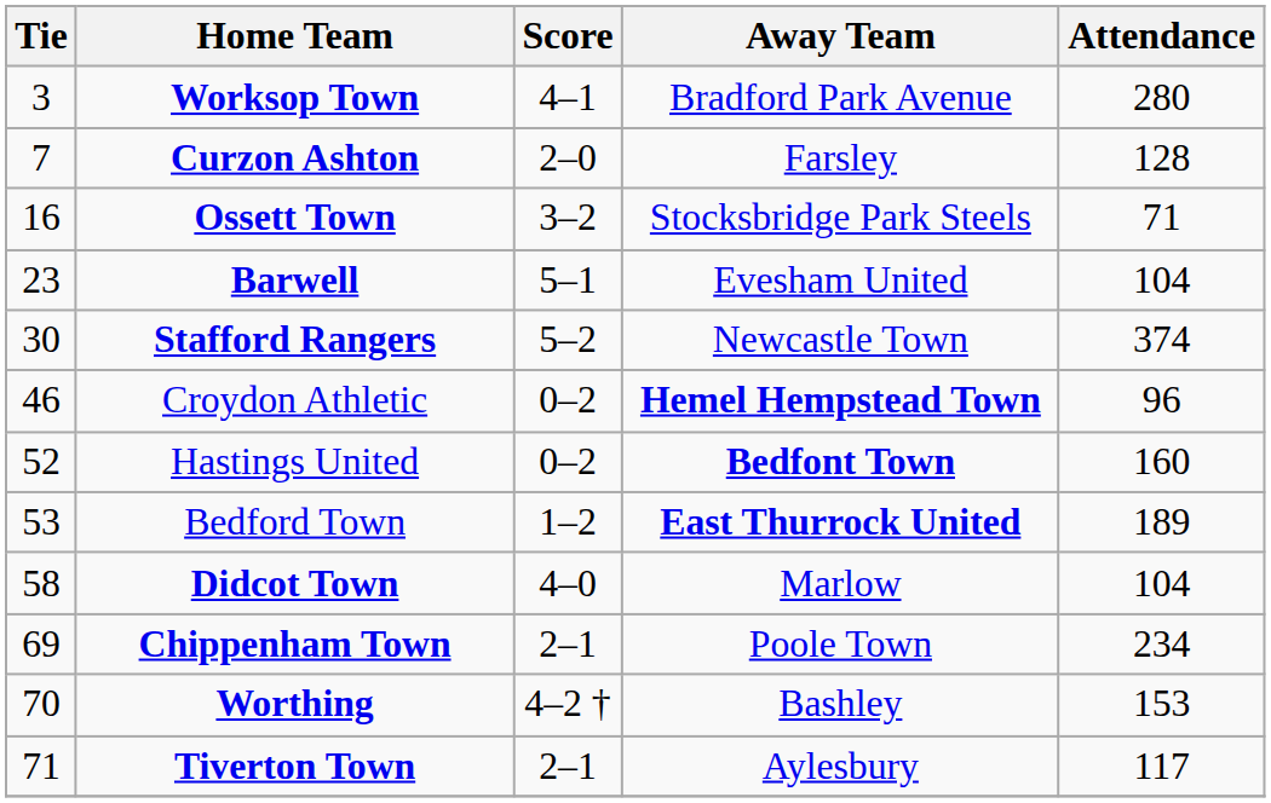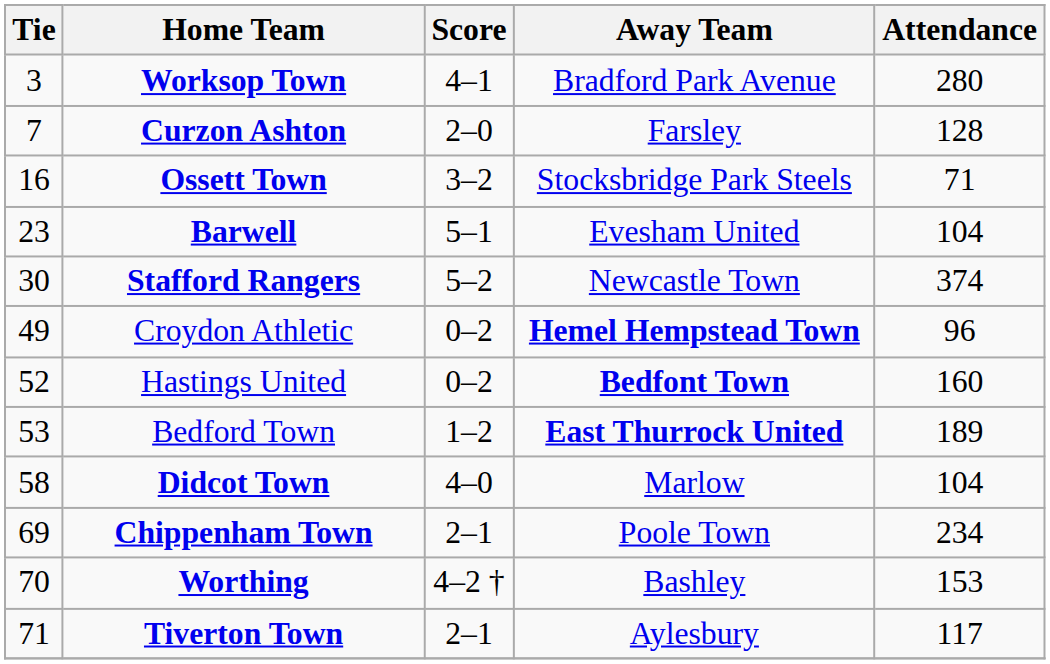Croydon Athletic | Tie: 46 -> 49
